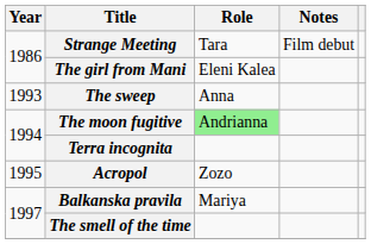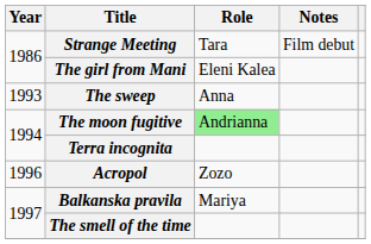Acropol | Year: 1995 -> 1996
